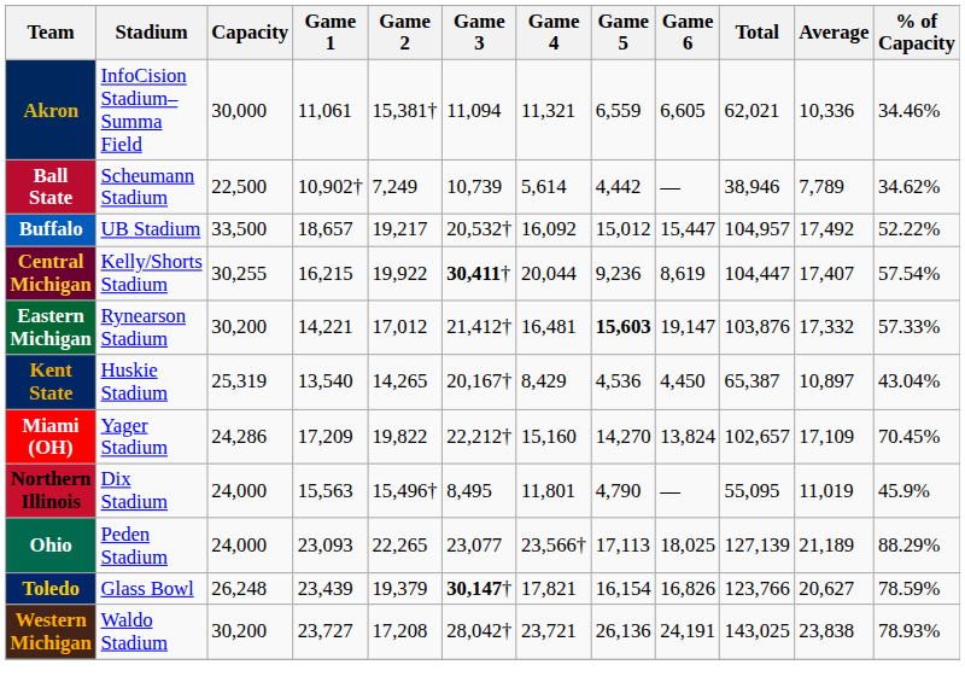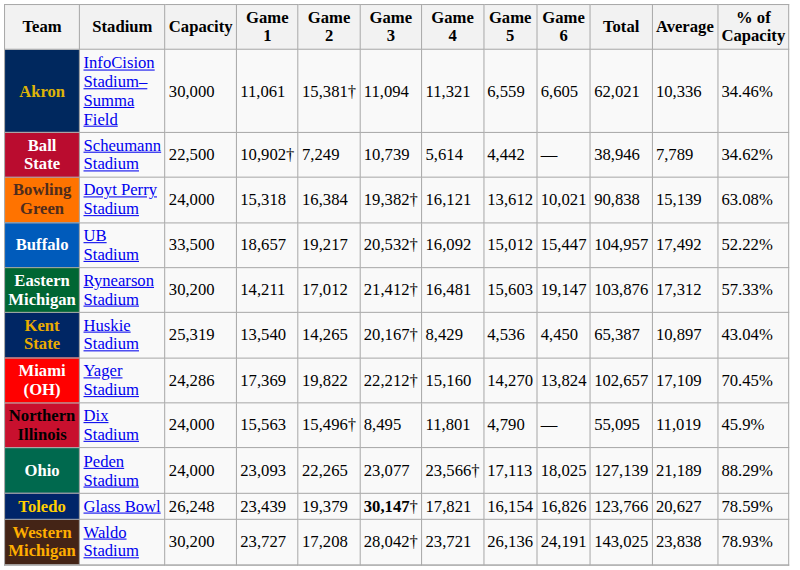+ row: Bowling Green | Doyt Perry Stadium | 24,000 | 15,318 | 16,384 | 19,382† | 16,121 | 13,612 | 10,021 | 90,838 | 15,139 | 63.08%
- row: Central Michigan | Kelly/Shorts Stadium | 30,255 | 16,215 | 19,922 | 30,411† | 20,044 | 9,236 | 8,619 | 104,447 | 17,407 | 57.54%
Eastern Michigan | Game 1: 14,221 -> 14,211
Eastern Michigan | Game 5: bold -> normal
Eastern Michigan | Average: 17,332 -> 17,312
Miami (OH) | Game 1: 17,209 -> 17,369
